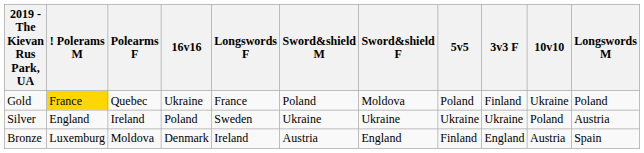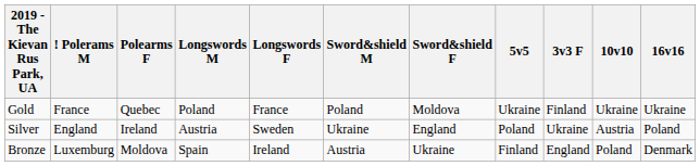columns swapped: Longswords M <-> 16v16
Gold | ! Polerams M: gold background -> no background
Gold | 5v5: Poland -> Ukraine
Silver | Sword&shield F: Ukraine -> England
Silver | 5v5: Ukraine -> Poland
Silver | 10v10: Poland -> Austria
Bronze | Sword&shield F: England -> Ukraine
Bronze | 10v10: Austria -> Poland
